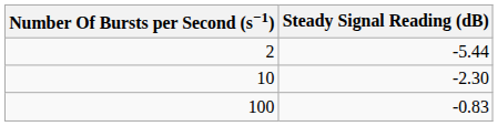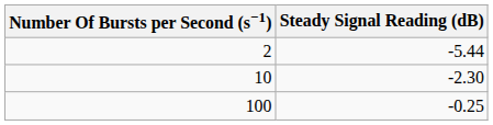100 | Steady Signal Reading (dB): -0.83 -> -0.25
